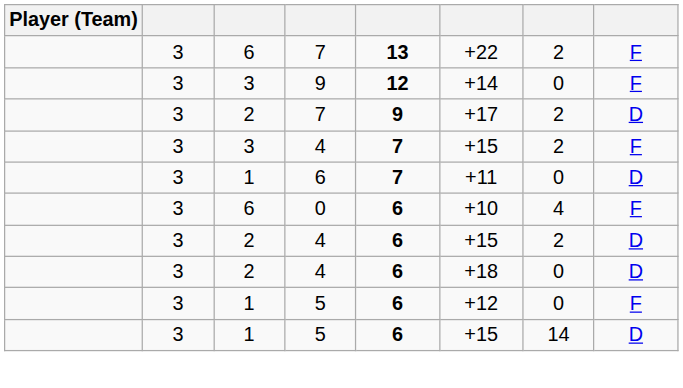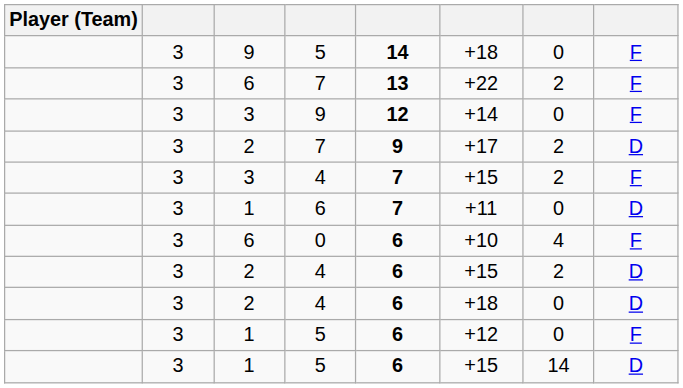+ row: 3 | 9 | 5 | 14 | +18 | 0 | F
